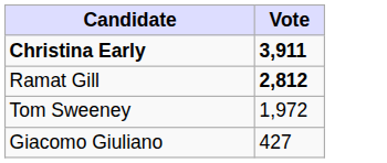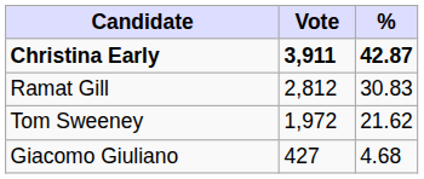+ column: % | 42.87 | 30.83 | 21.62 | 4.68
Ramat Gill | Vote: bold -> normal
